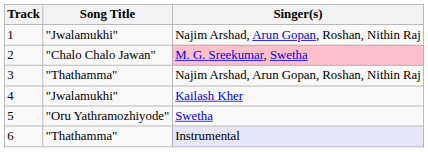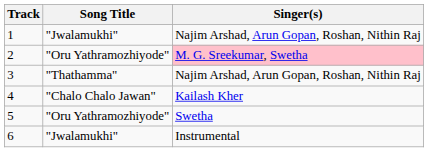2 | Song Title: "Chalo Chalo Jawan" -> "Oru Yathramozhiyode"
4 | Song Title: "Jwalamukhi" -> "Chalo Chalo Jawan"
6 | Song Title: "Thathamma" -> "Jwalamukhi"
6 | Singer(s): lavender background -> no background
